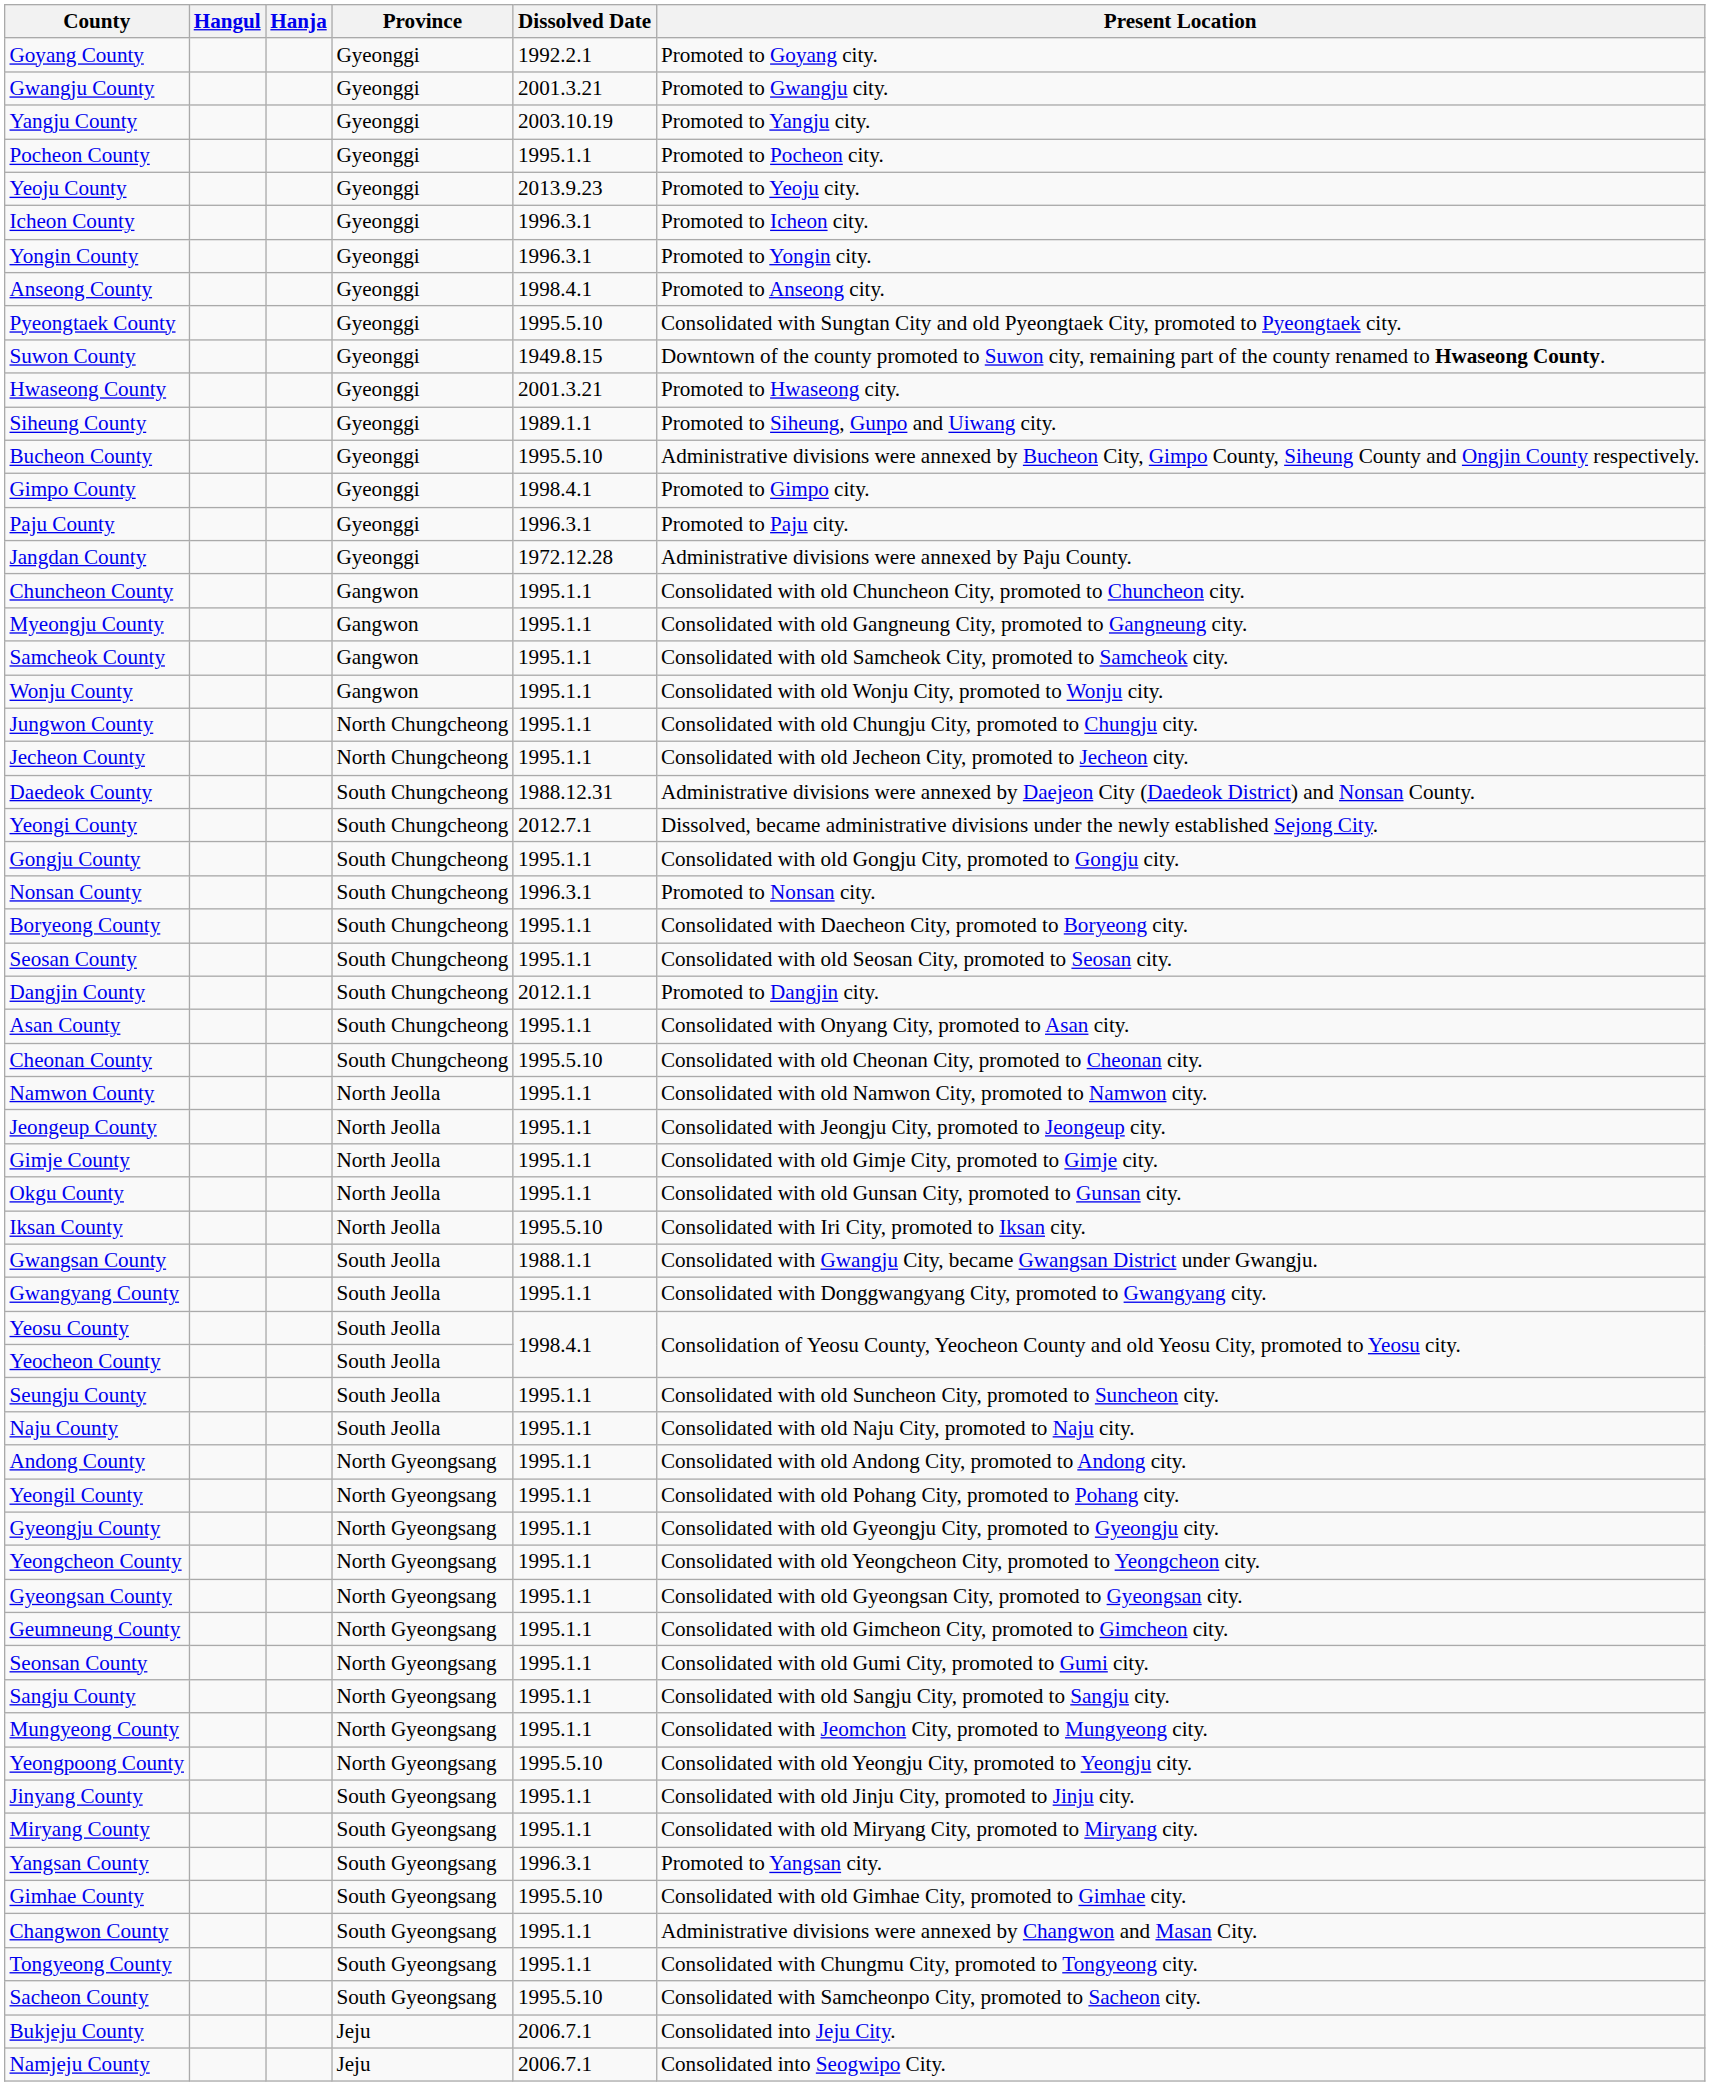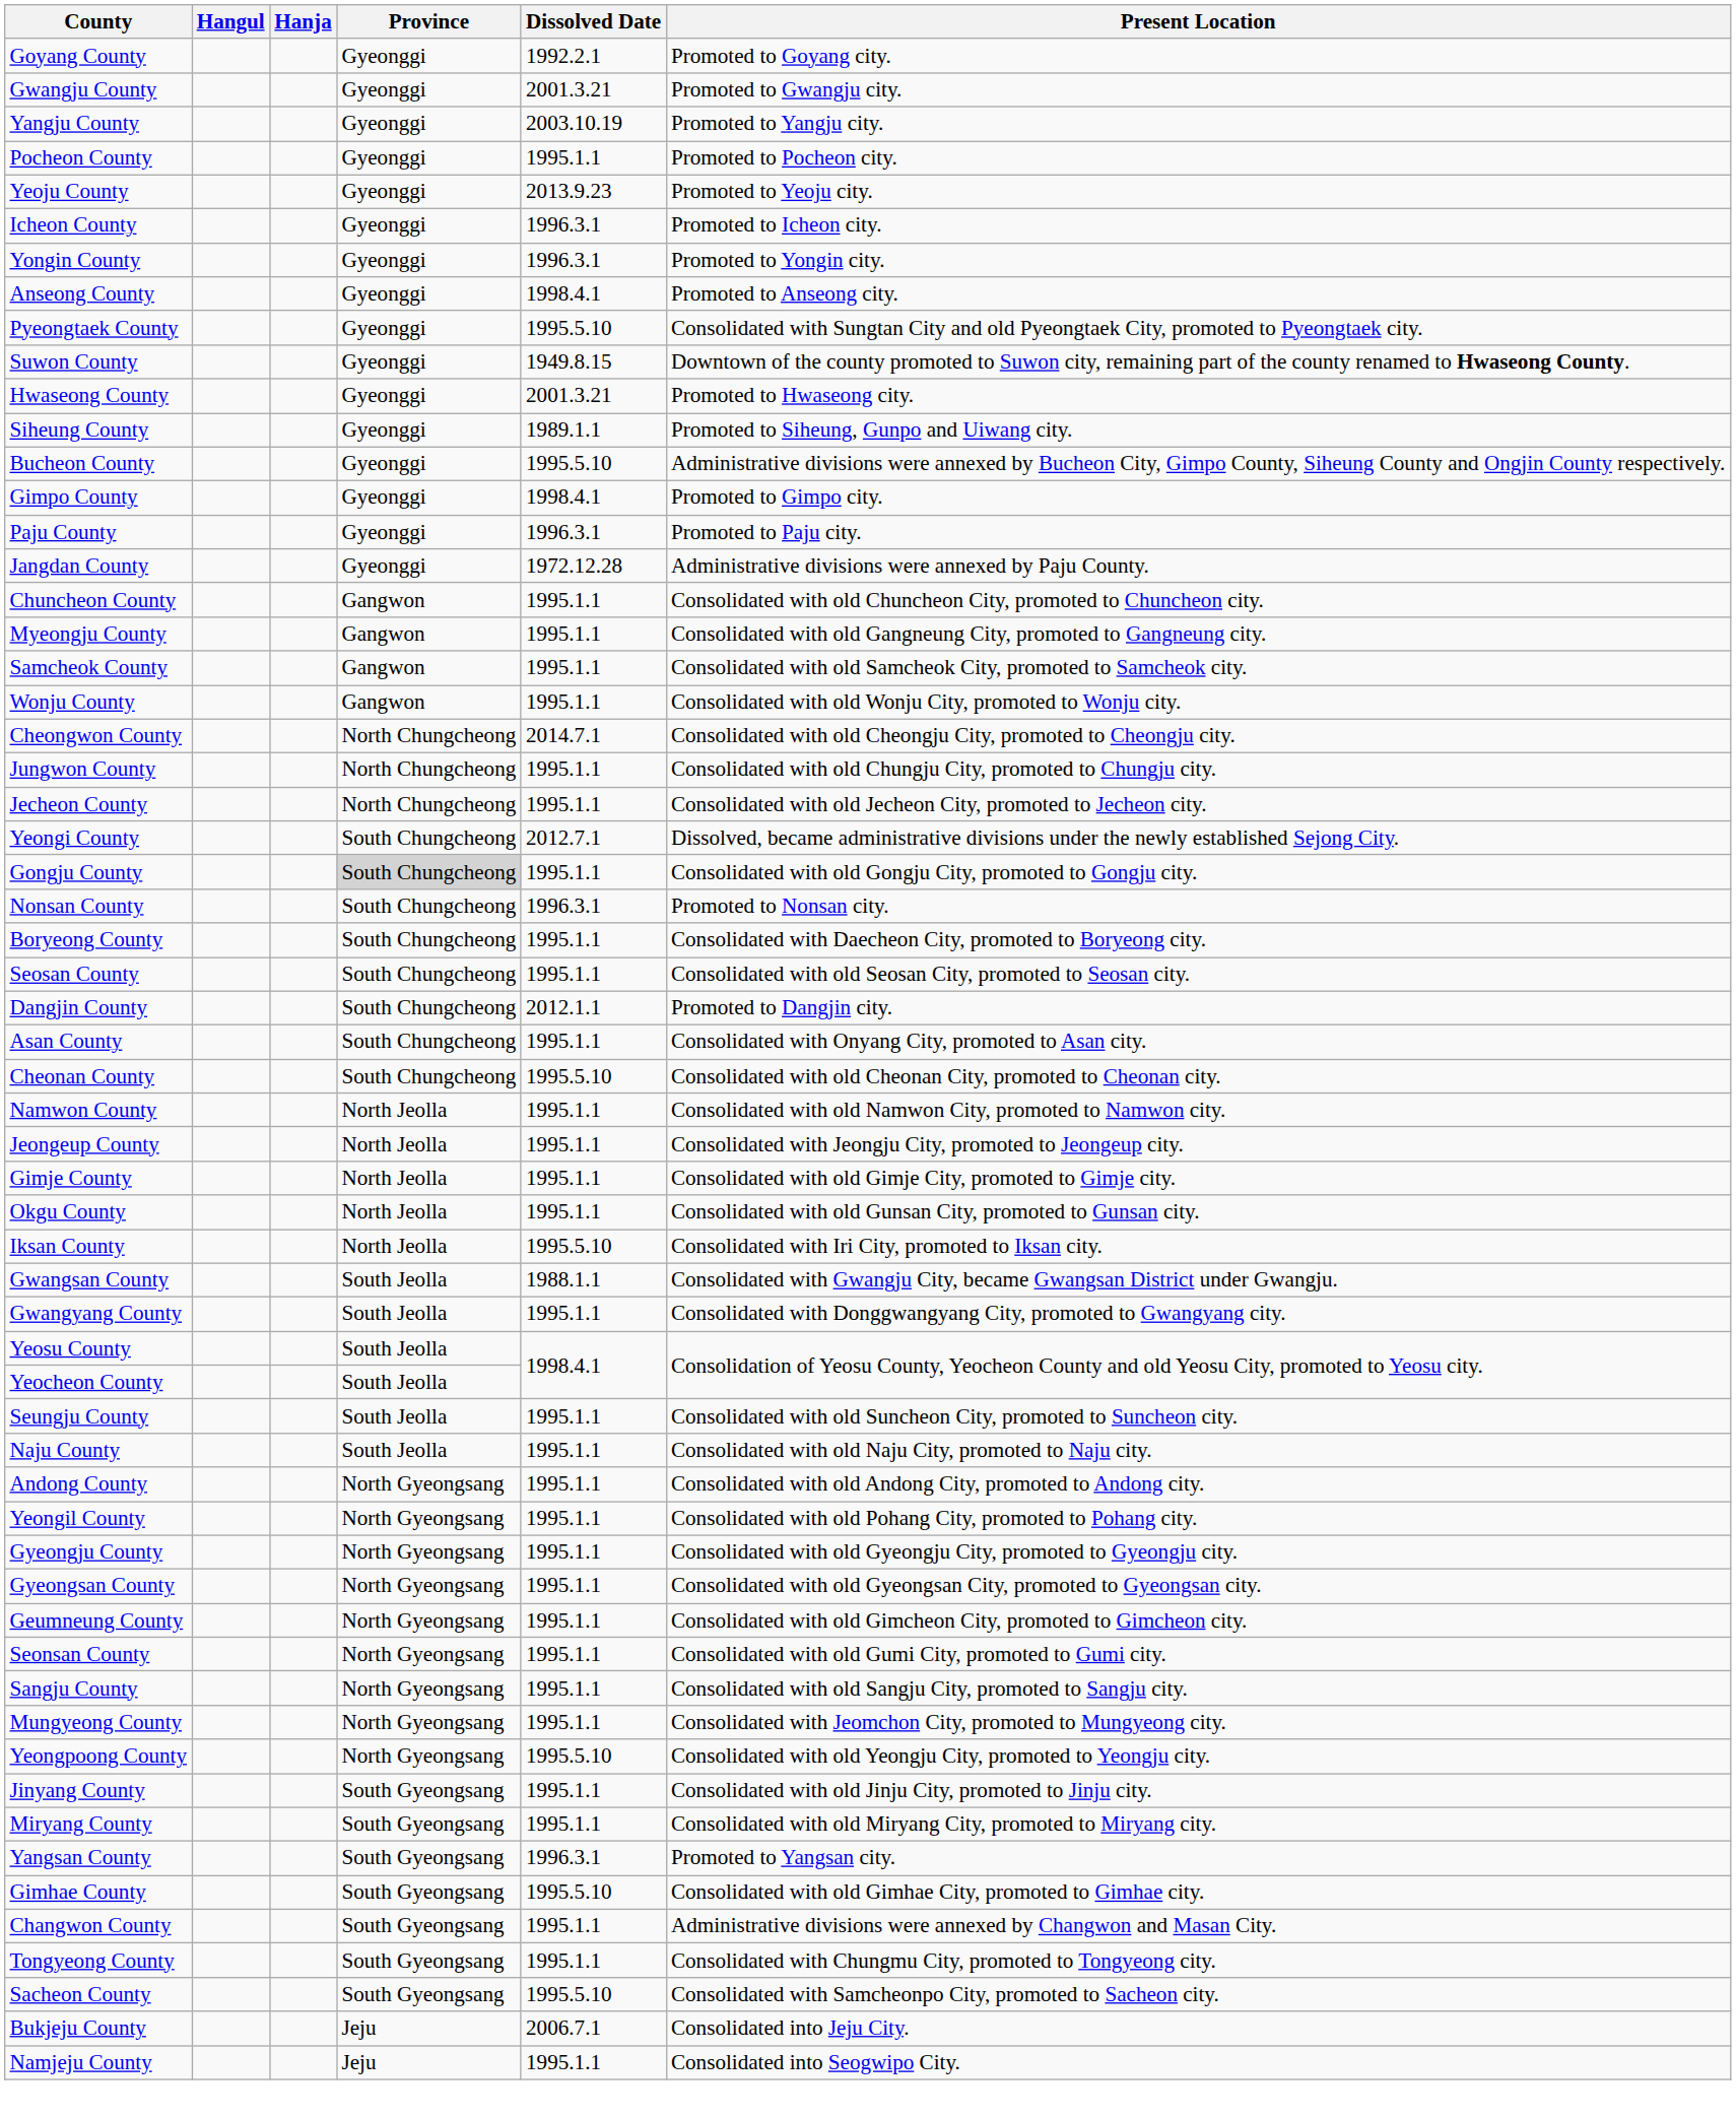+ row: Cheongwon County | North Chungcheong | 2014.7.1 | Consolidated with old Cheongju City, promoted to Cheongju city.
- row: Daedeok County | South Chungcheong | 1988.12.31 | Administrative divisions were annexed by Daejeon City (Daedeok District) and Nonsan County.
Gongju County | Province: no background -> lightgrey background
- row: Yeongcheon County | North Gyeongsang | 1995.1.1 | Consolidated with old Yeongcheon City, promoted to Yeongcheon city.
Namjeju County | Dissolved Date: 2006.7.1 -> 1995.1.1
